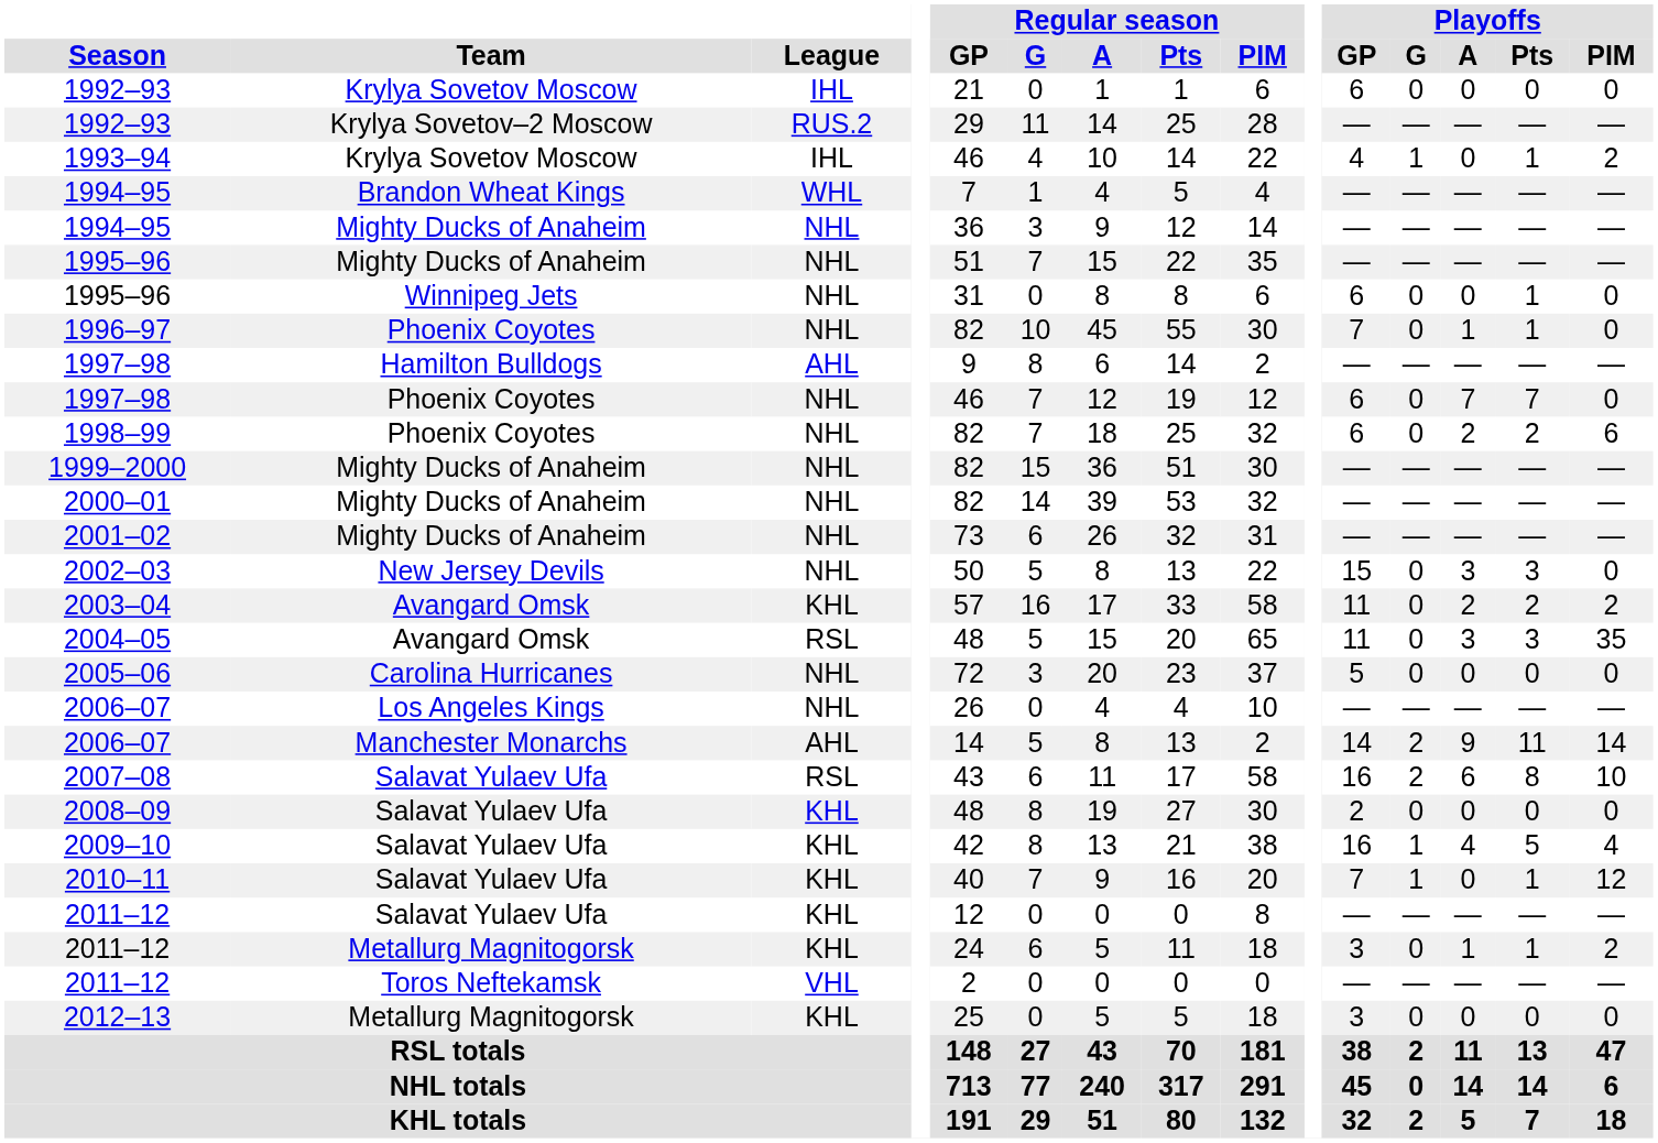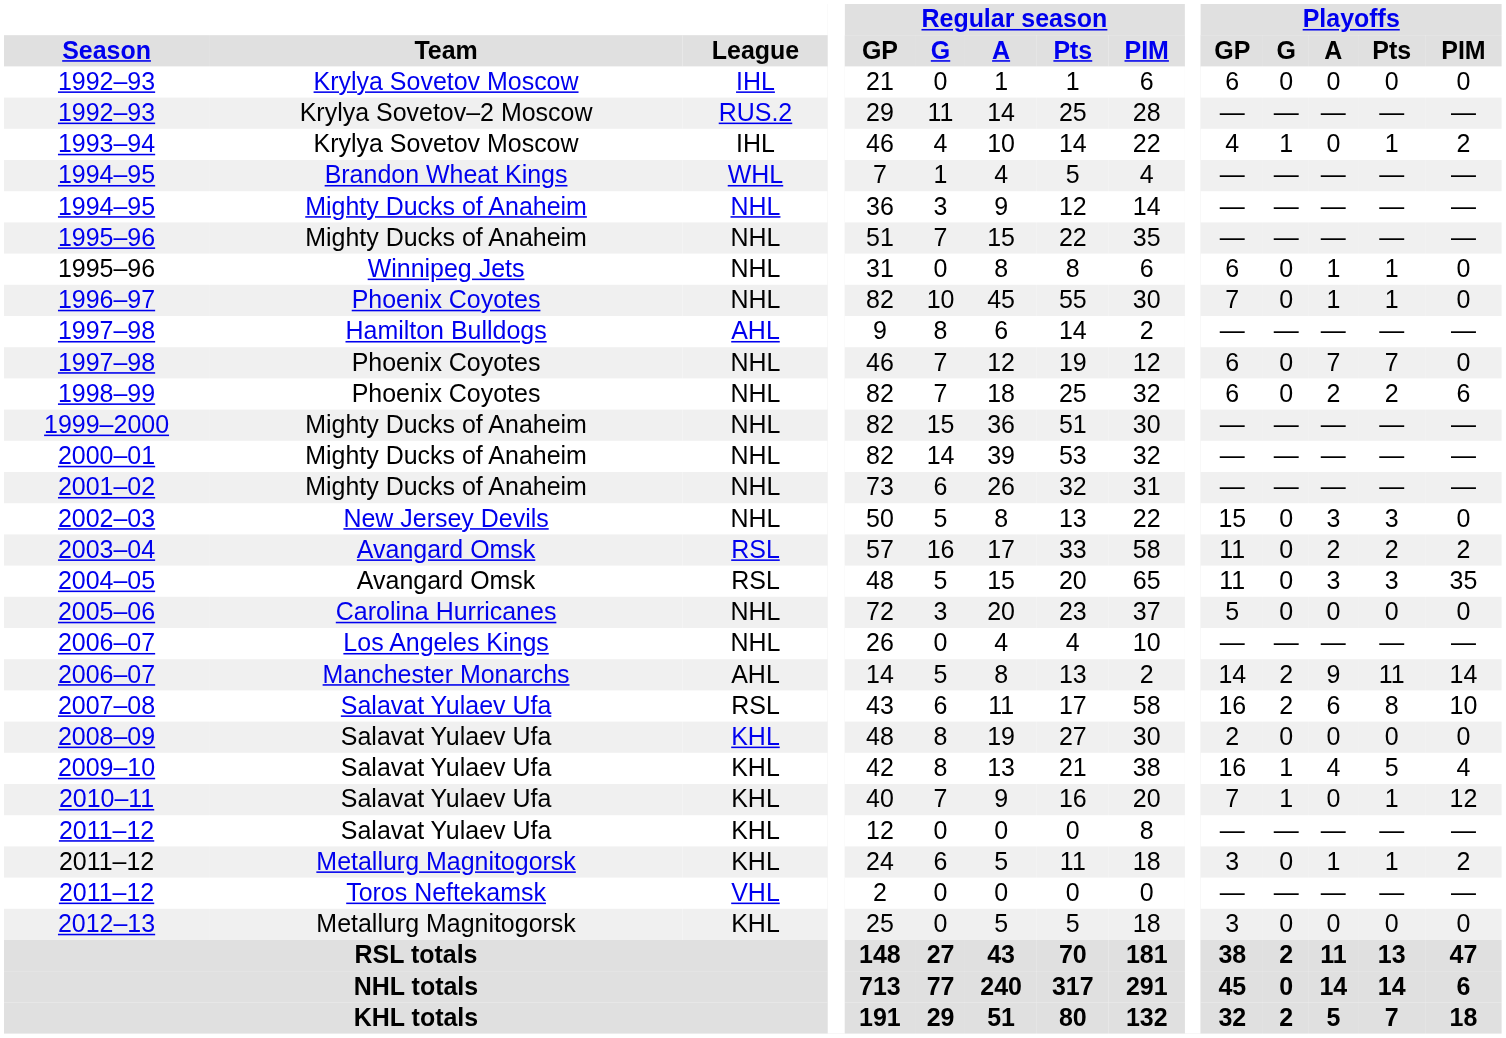1995–96 / Winnipeg Jets | Playoffs / A: 0 -> 1
2003–04 | League: KHL -> RSL
